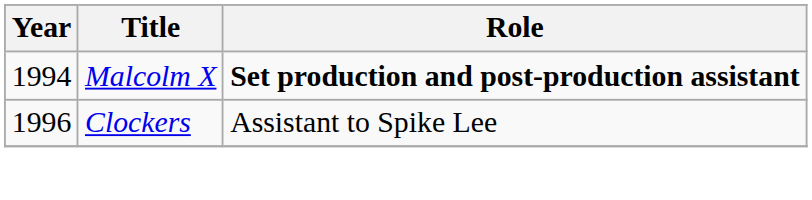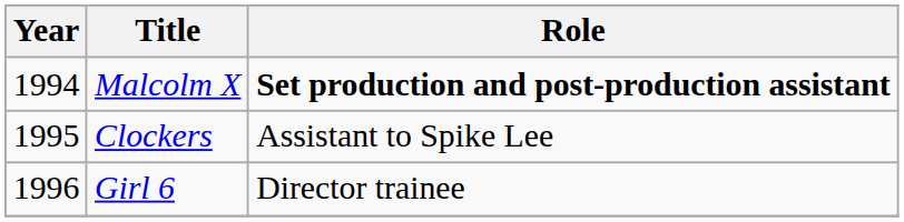Clockers | Year: 1996 -> 1995
+ row: 1996 | Girl 6 | Director trainee
